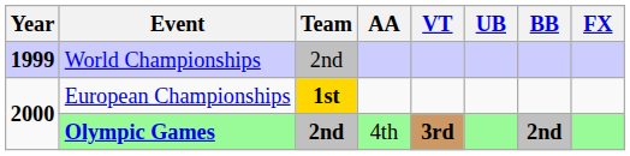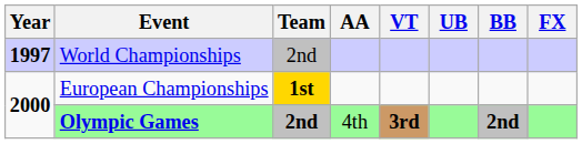World Championships | Year: 1999 -> 1997
